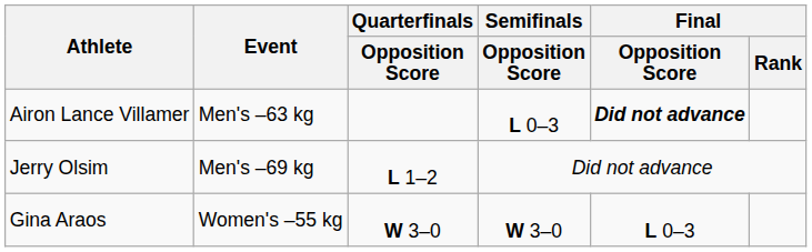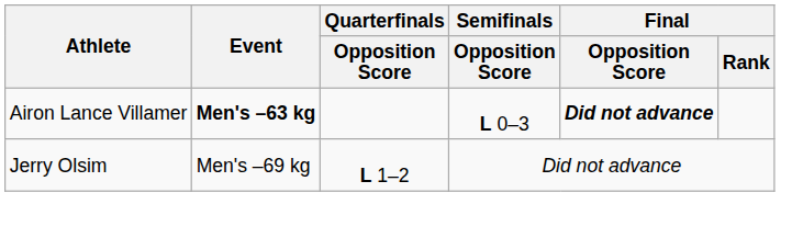Airon Lance Villamer | Event: normal -> bold
- row: Gina Araos | Women's –55 kg | W 3–0 | W 3–0 | L 0–3
